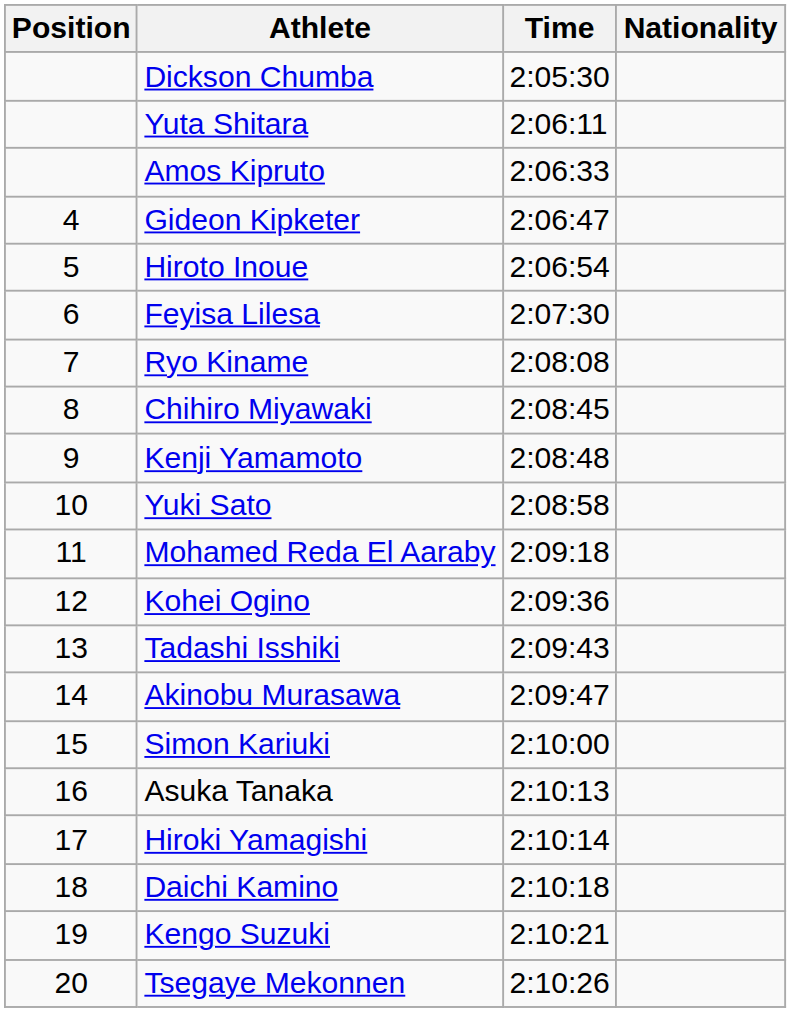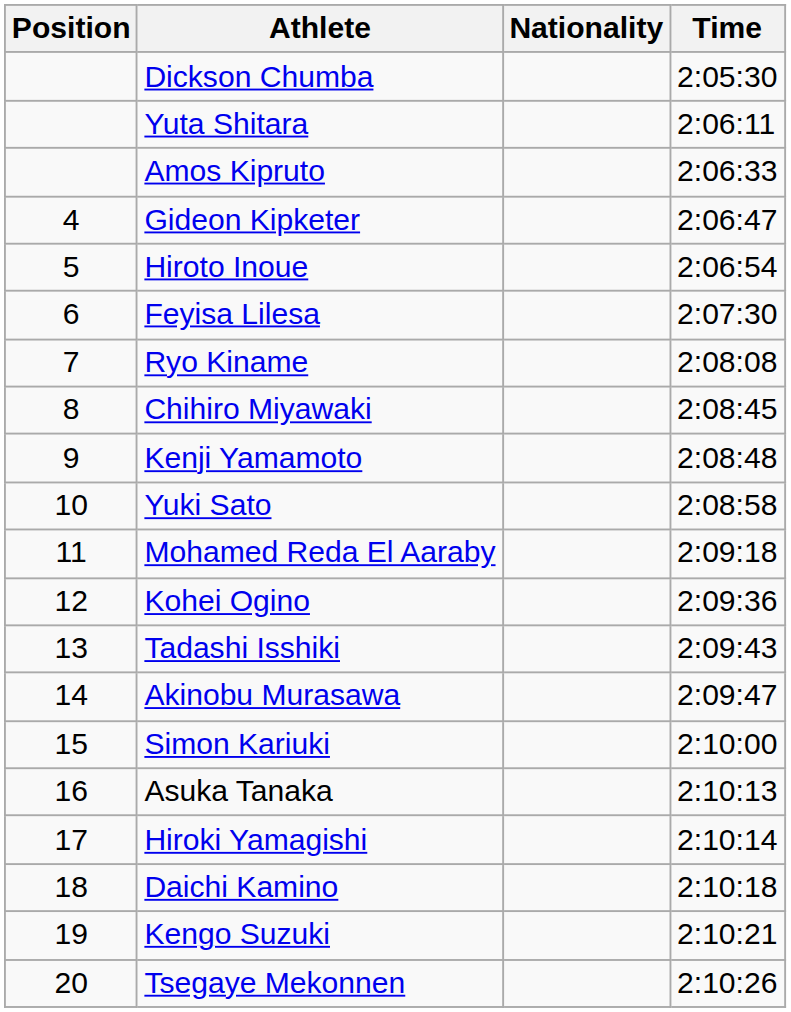columns swapped: Nationality <-> Time
